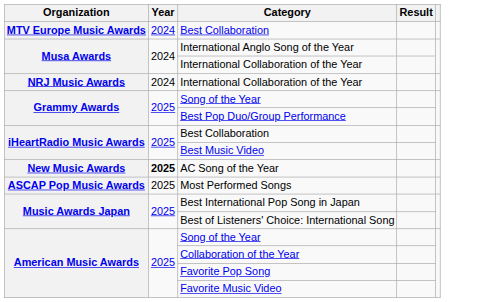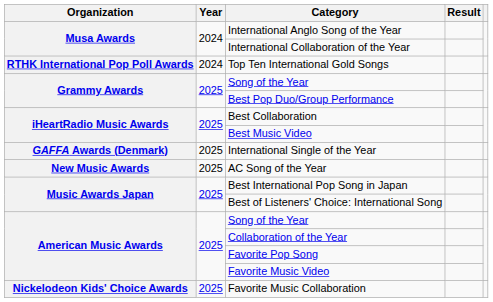- row: MTV Europe Music Awards | 2024 | Best Collaboration
- row: NRJ Music Awards | 2024 | International Collaboration of the Year
+ row: RTHK International Pop Poll Awards | 2024 | Top Ten International Gold Songs
+ row: GAFFA Awards (Denmark) | 2025 | International Single of the Year
AC Song of the Year | Year: bold -> normal
- row: ASCAP Pop Music Awards | 2025 | Most Performed Songs
+ row: Nickelodeon Kids' Choice Awards | 2025 | Favorite Music Collaboration
